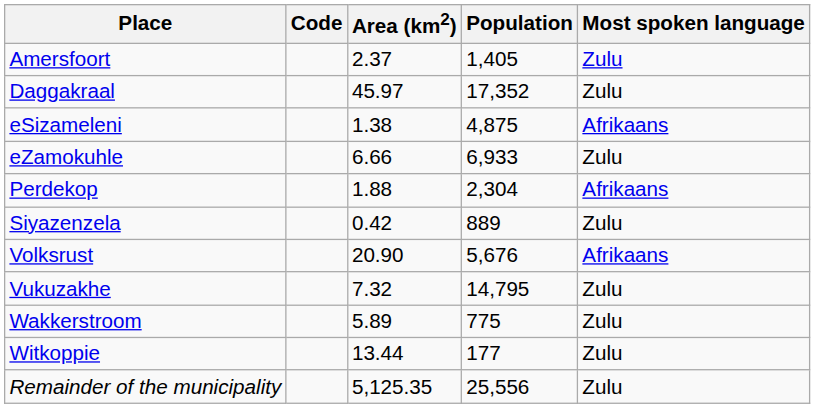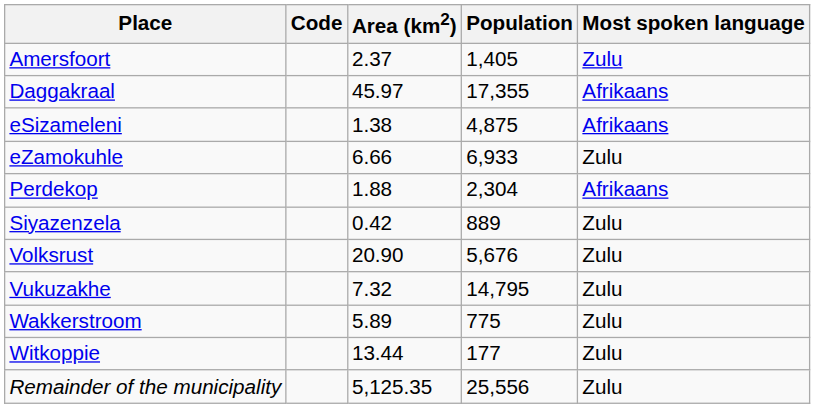Daggakraal | Population: 17,352 -> 17,355
Daggakraal | Most spoken language: Zulu -> Afrikaans
Volksrust | Most spoken language: Afrikaans -> Zulu
